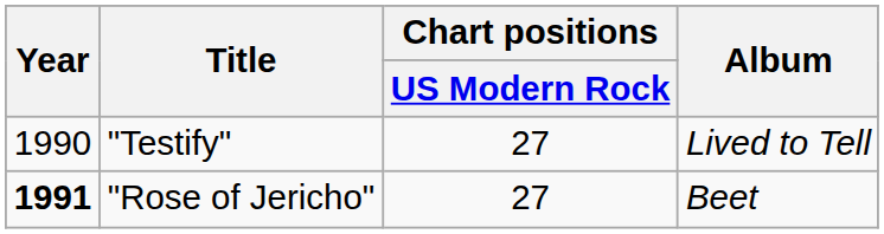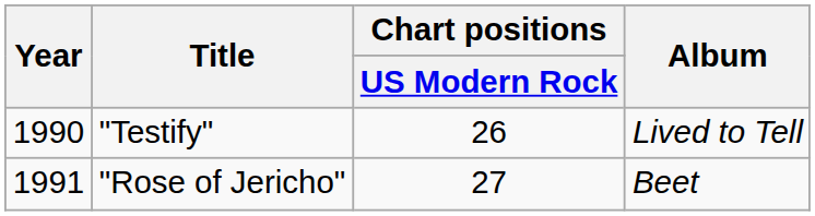"Testify" | Chart positions / US Modern Rock: 27 -> 26
"Rose of Jericho" | Year: bold -> normal
